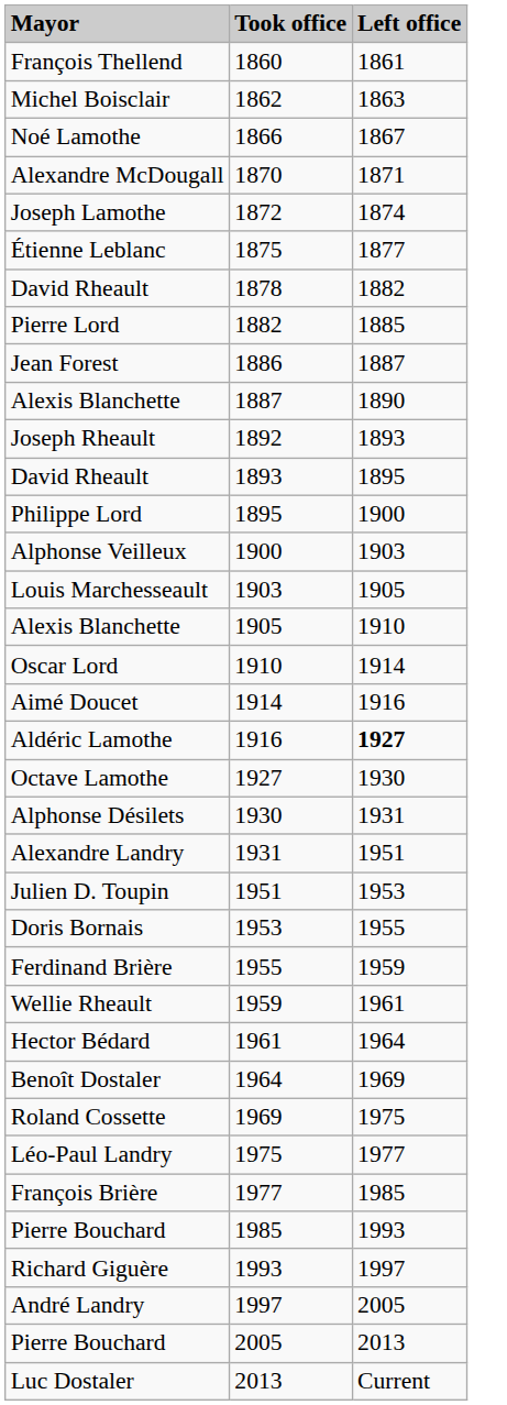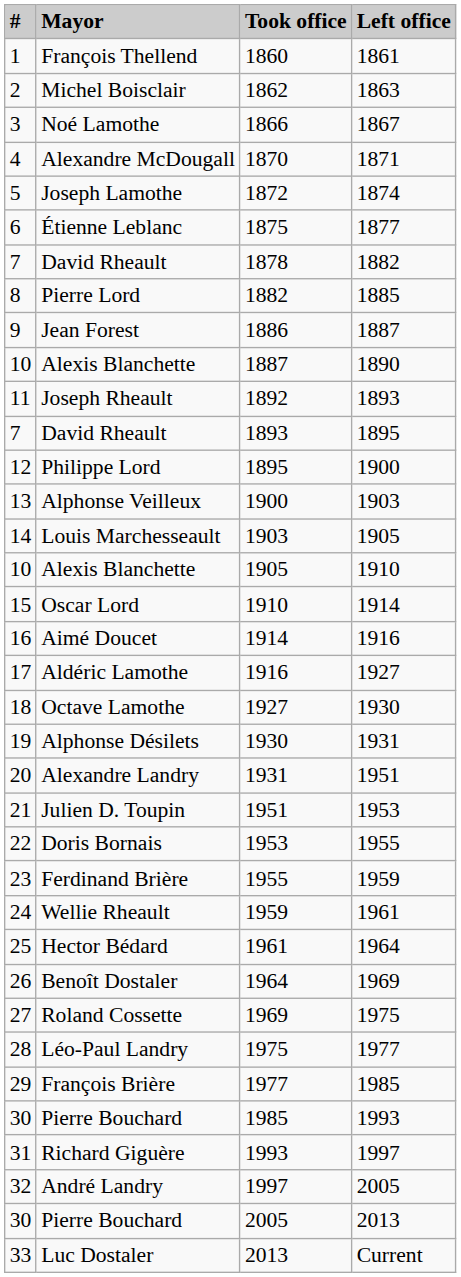+ column: # | 1 | 2 | 3 | 4 | 5 | 6 | 7 | 8 | 9 | 10 | 11 | 7 | 12 | 13 | 14 | 10 | 15 | 16 | 17 | 18 | 19 | 20 | 21 | 22 | 23 | 24 | 25 | 26 | 27 | 28 | 29 | 30 | 31 | 32 | 30 | 33
Aldéric Lamothe | Left office: bold -> normal
